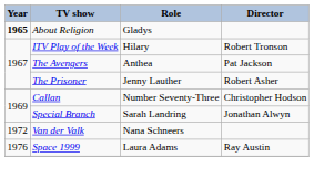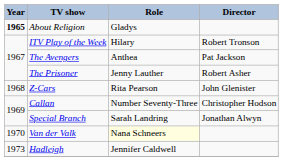+ row: 1968 | Z-Cars | Rita Pearson | John Glenister
Van der Valk | Year: 1972 -> 1970
Van der Valk | Role: no background -> lightyellow background
+ row: 1973 | Hadleigh | Jennifer Caldwell
- row: 1976 | Space 1999 | Laura Adams | Ray Austin
